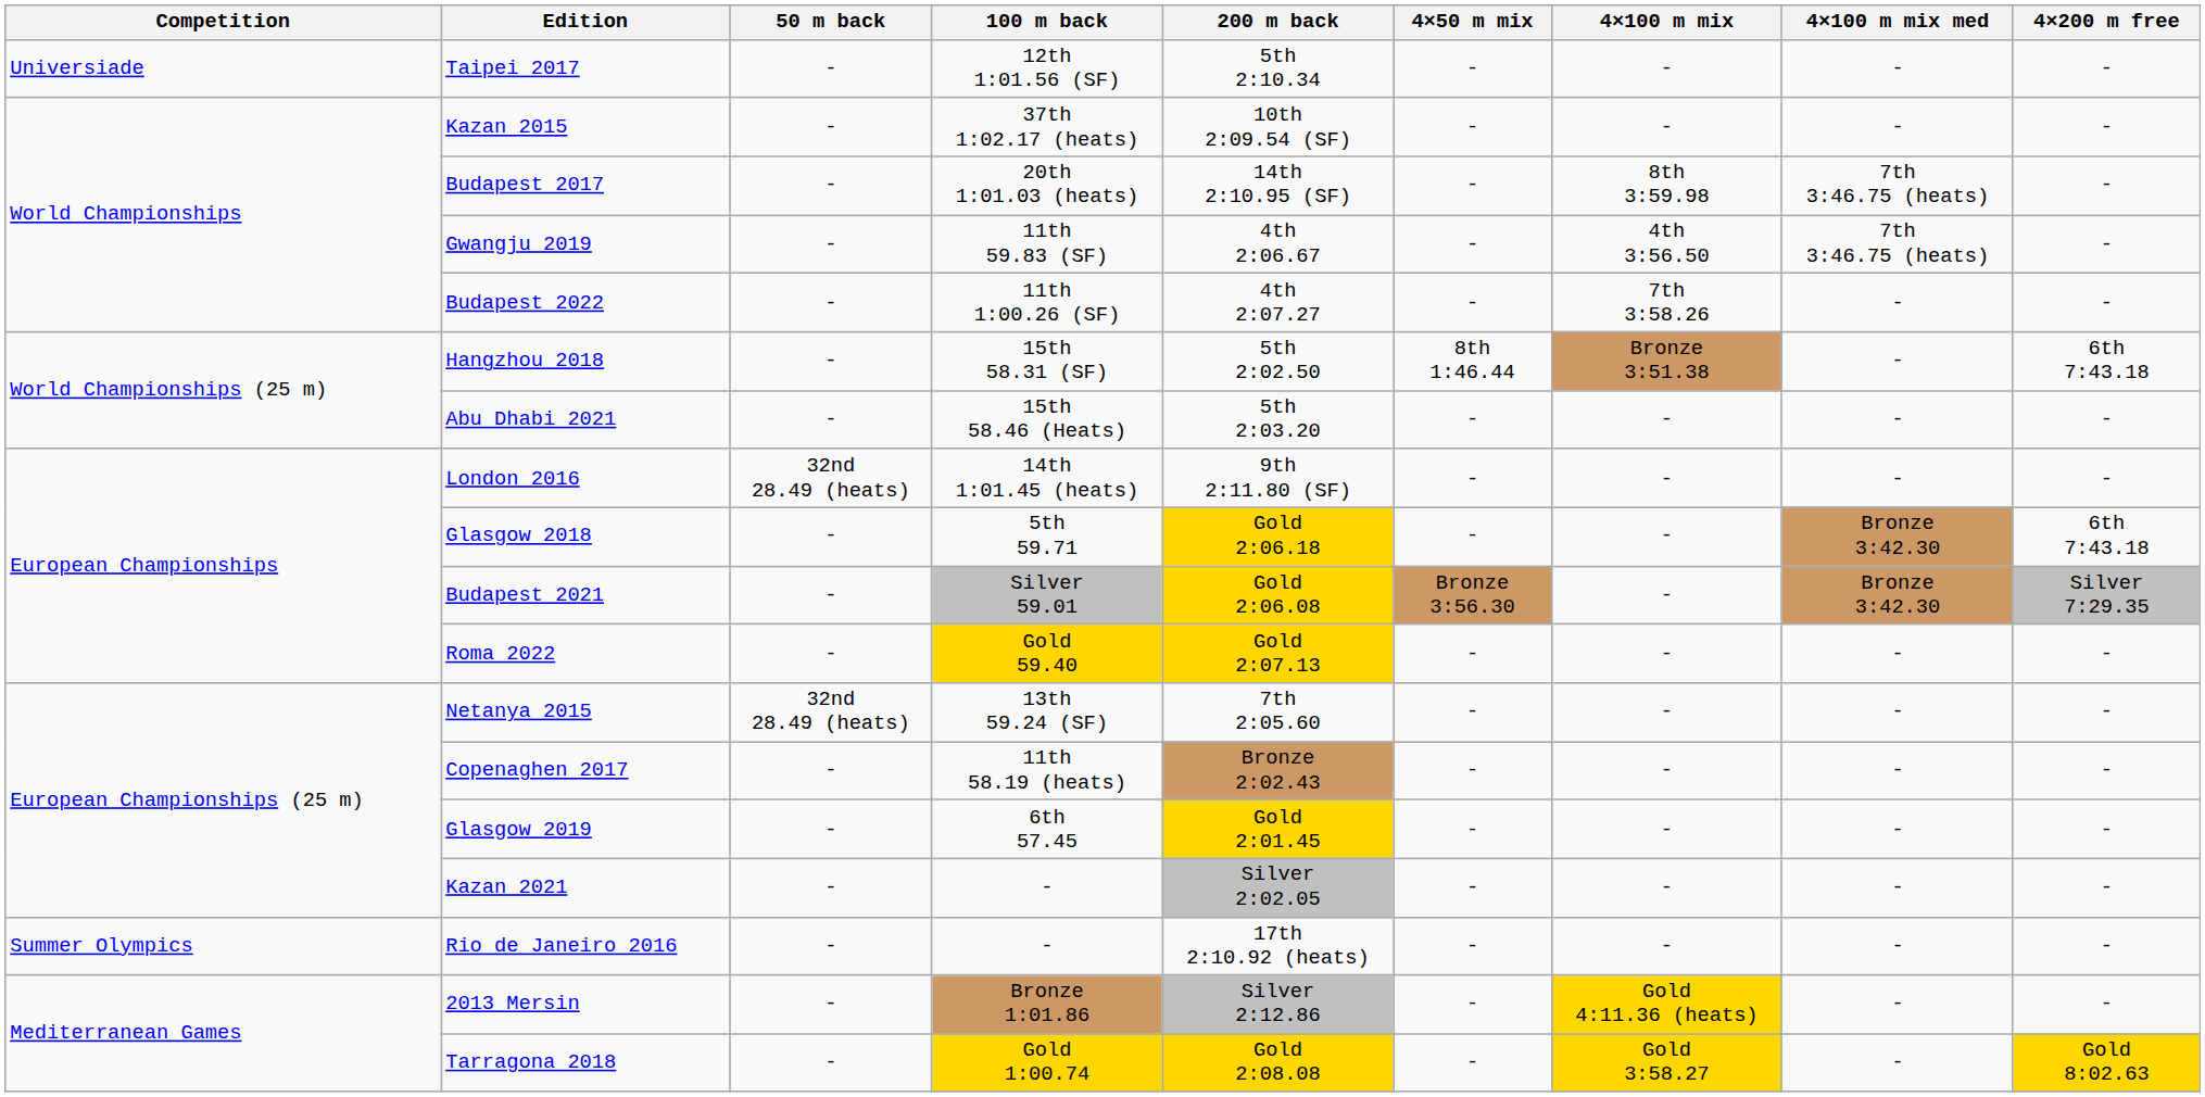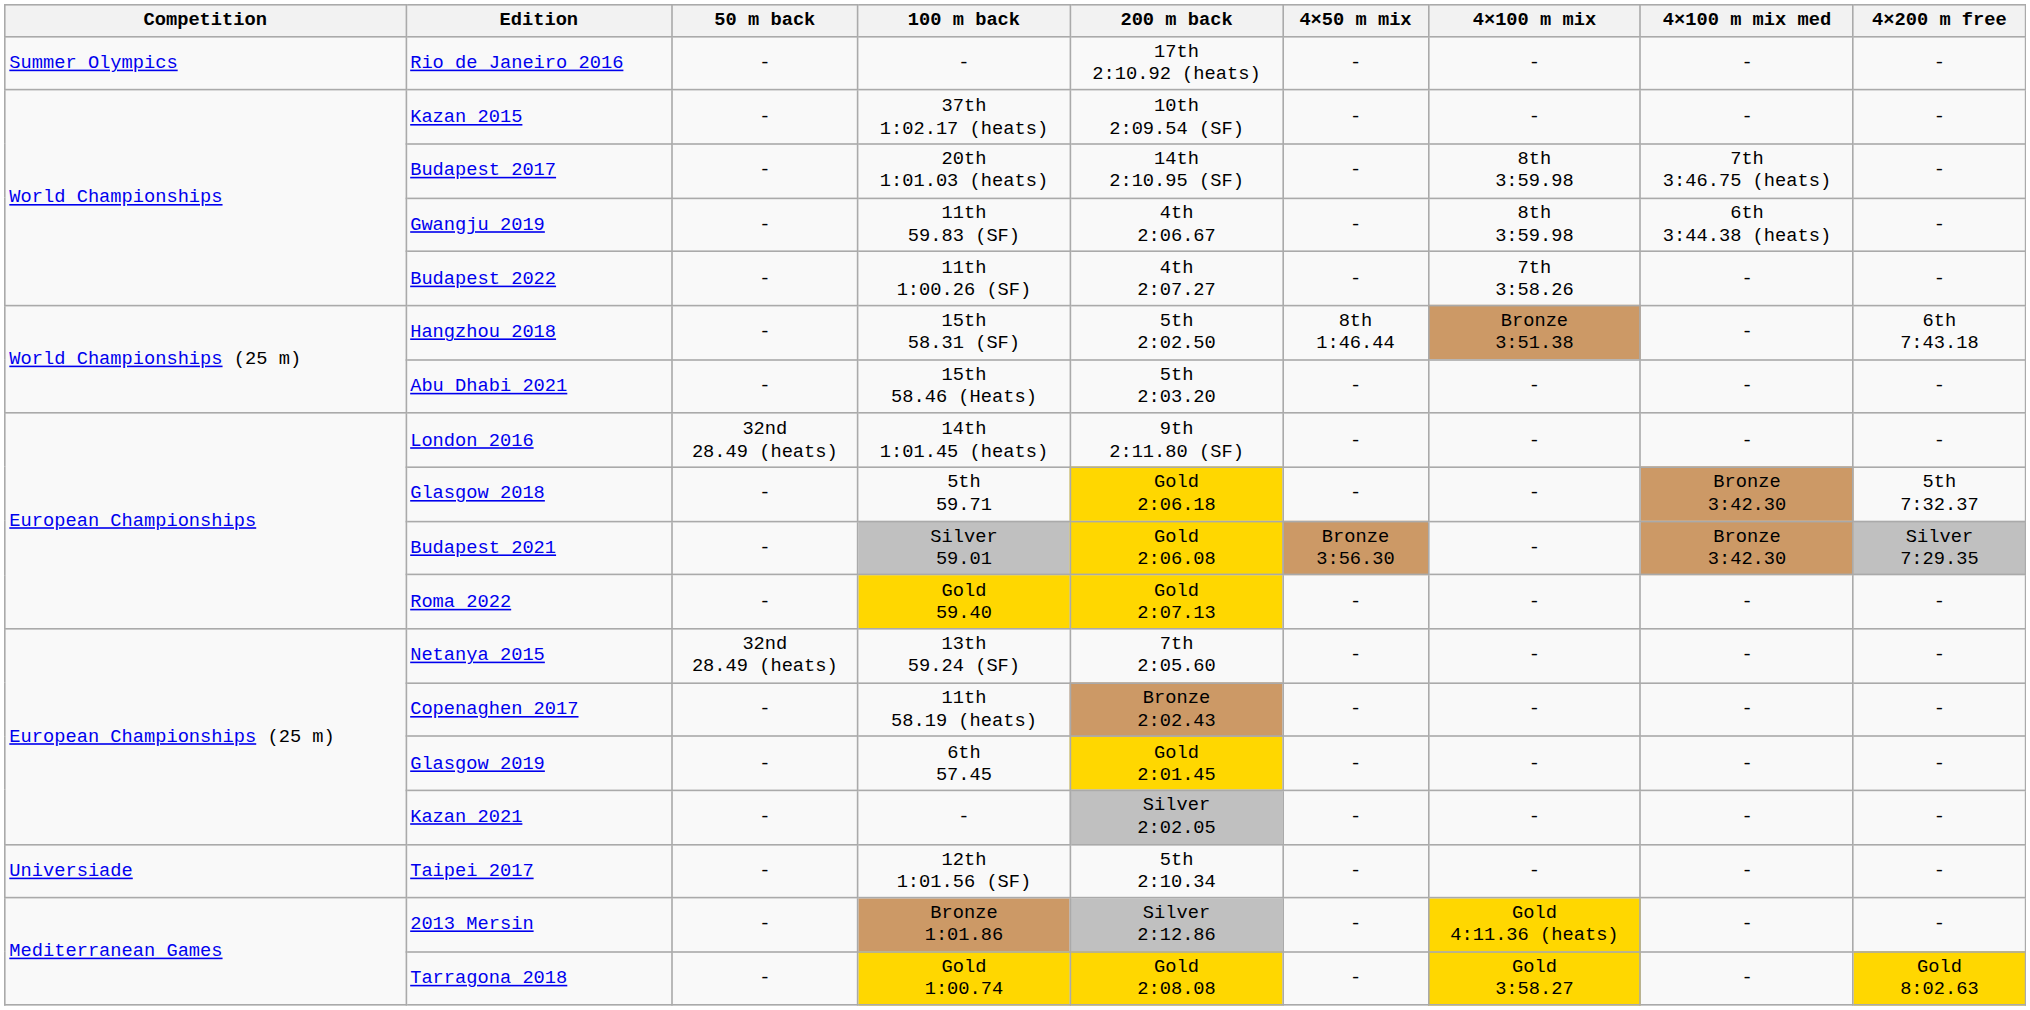rows swapped: Rio de Janeiro 2016 <-> Taipei 2017
Gwangju 2019 | 4×100 m mix: 4th 3:56.50 -> 8th 3:59.98
Gwangju 2019 | 4×100 m mix med: 7th 3:46.75 (heats) -> 6th 3:44.38 (heats)
Glasgow 2018 | 4×200 m free: 6th 7:43.18 -> 5th 7:32.37
